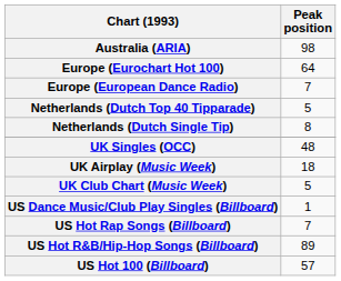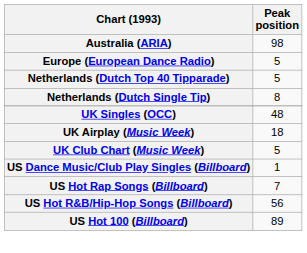- row: Europe (Eurochart Hot 100) | 64
Europe (European Dance Radio) | Peak position: 7 -> 5
US Hot R&B/Hip-Hop Songs (Billboard) | Peak position: 89 -> 56
US Hot 100 (Billboard) | Peak position: 57 -> 89
